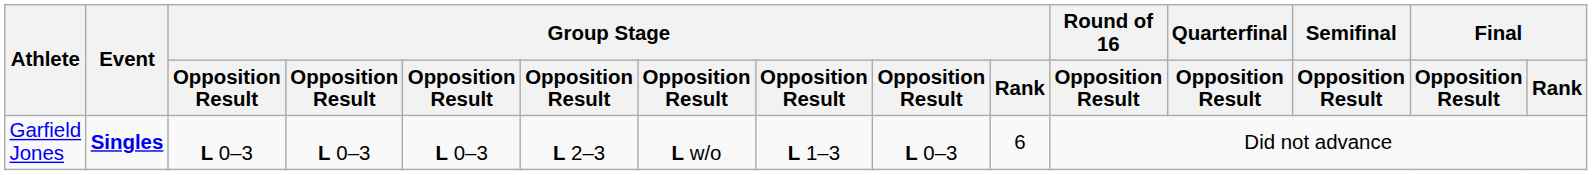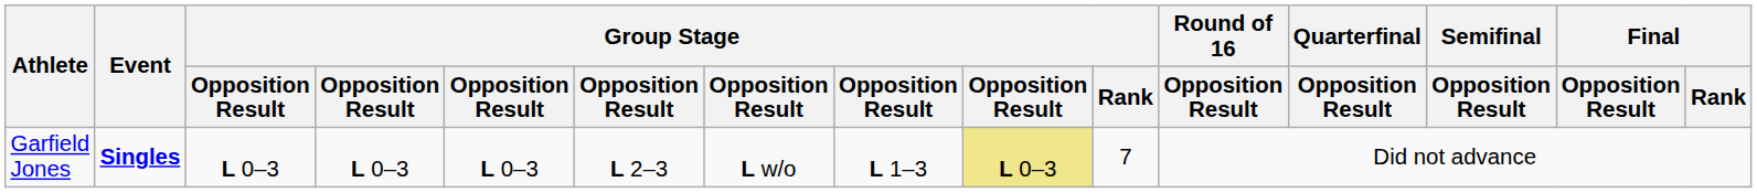Garfield Jones | column 9: no background -> khaki background
Garfield Jones | Group Stage / Rank: 6 -> 7
